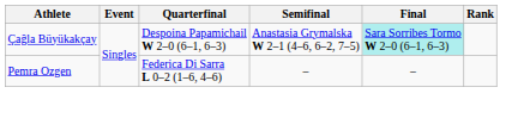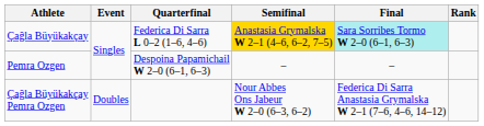Çağla Büyükakçay | Quarterfinal: Despoina Papamichail W 2–0 (6–1, 6–3) -> Federica Di Sarra L 0–2 (1–6, 4–6)
Çağla Büyükakçay | Semifinal: no background -> gold background
Pemra Ozgen | Quarterfinal: Federica Di Sarra L 0–2 (1–6, 4–6) -> Despoina Papamichail W 2–0 (6–1, 6–3)
+ row: Çağla Büyükakçay Pemra Ozgen | Doubles | Nour Abbes Ons Jabeur W 2–0 (6–3, 6–2) | Federica Di Sarra Anastasia Grymalska W 2–1 (7–6, 4–6, 14–12)
